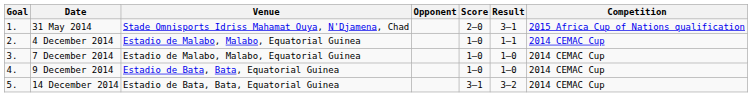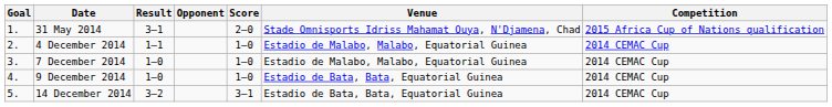columns swapped: Venue <-> Result
